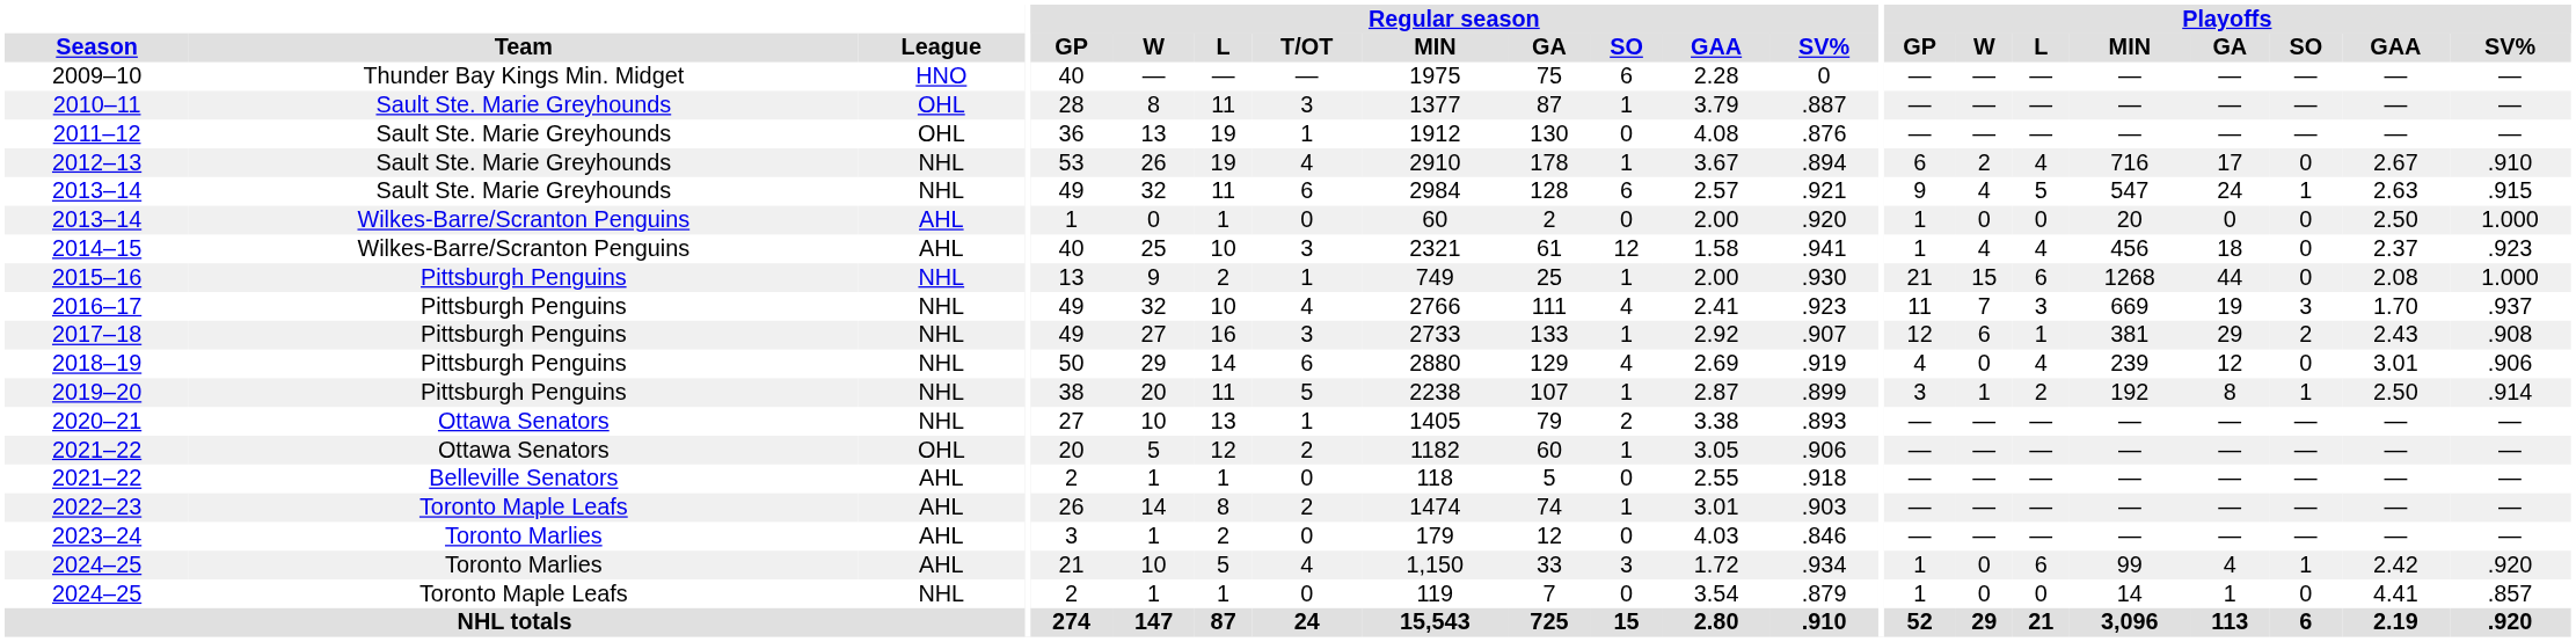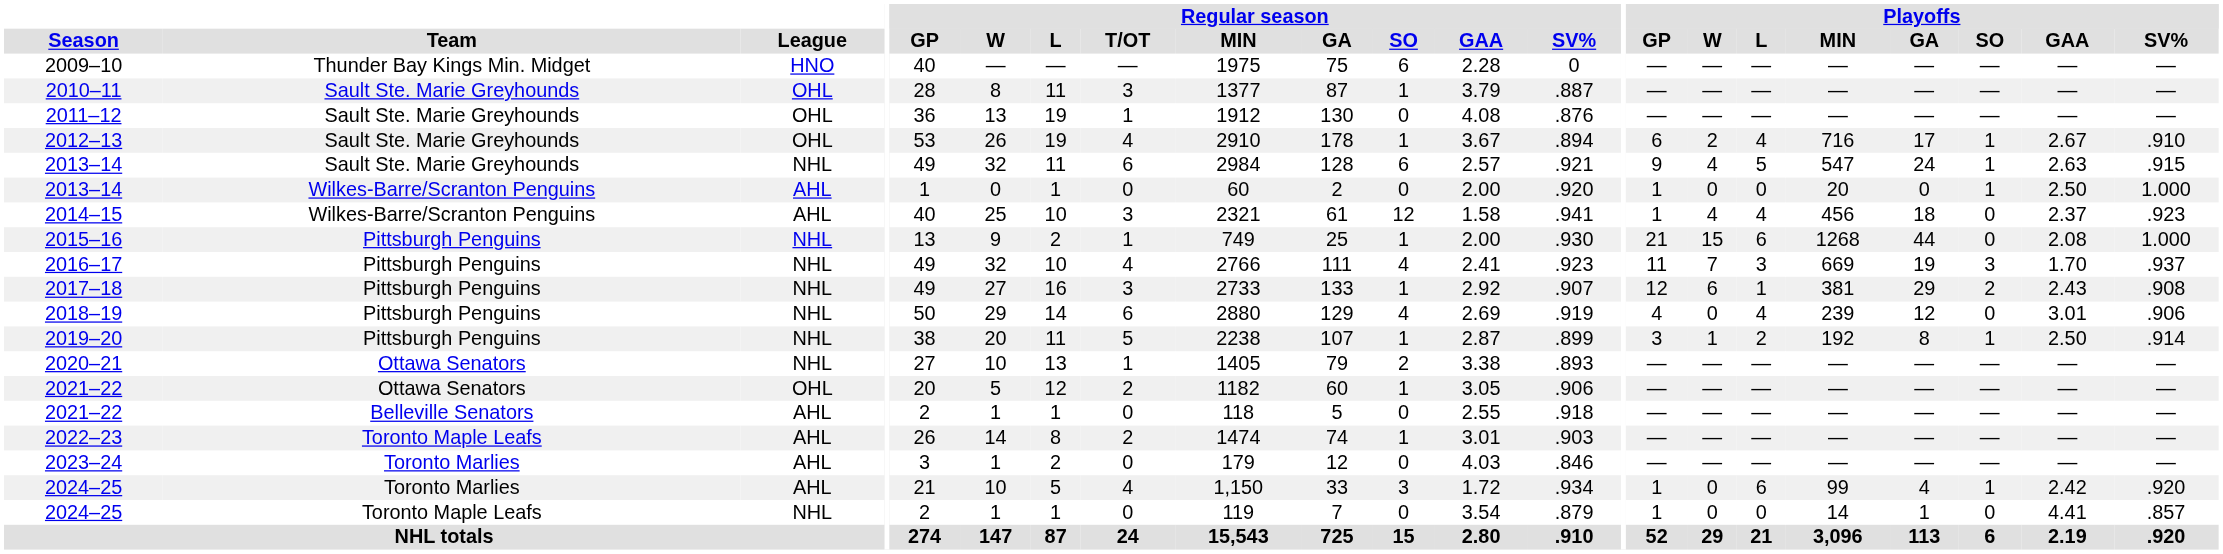2012–13 | League: NHL -> OHL
2012–13 | Playoffs / SO: 0 -> 1
2013–14 / Wilkes-Barre/Scranton Penguins | Playoffs / SO: 0 -> 1
